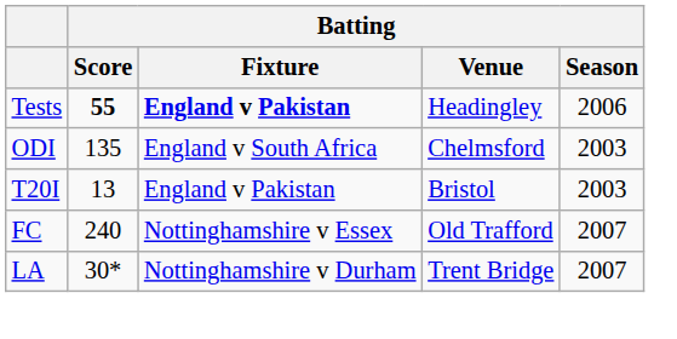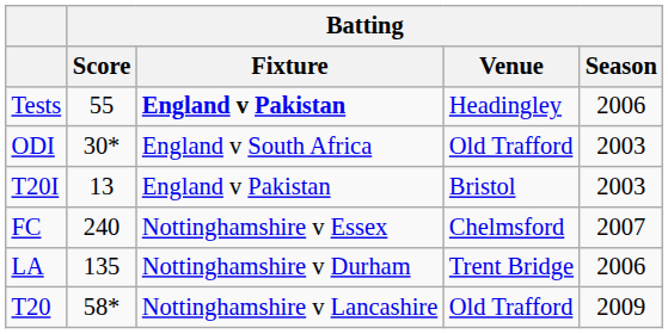Tests | Batting / Score: bold -> normal
ODI | Batting / Score: 135 -> 30*
ODI | Batting / Venue: Chelmsford -> Old Trafford
FC | Batting / Venue: Old Trafford -> Chelmsford
LA | Batting / Score: 30* -> 135
LA | Batting / Season: 2007 -> 2006
+ row: T20 | 58* | Nottinghamshire v Lancashire | Old Trafford | 2009
